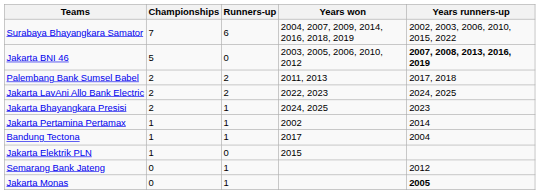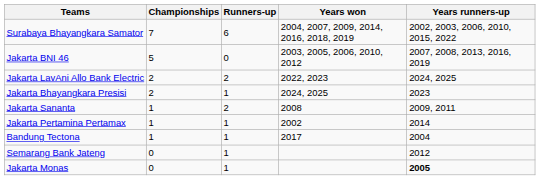Jakarta BNI 46 | Years runners-up: bold -> normal
- row: Palembang Bank Sumsel Babel | 2 | 2 | 2011, 2013 | 2017, 2018
+ row: Jakarta Sananta | 1 | 2 | 2008 | 2009, 2011
- row: Jakarta Elektrik PLN | 1 | 0 | 2015
